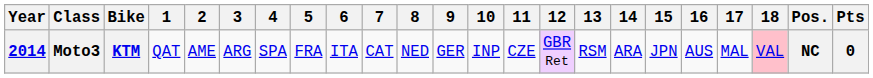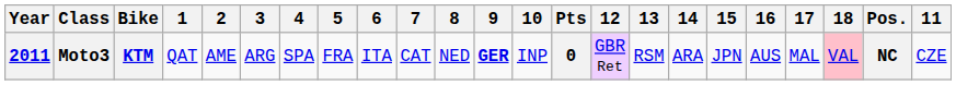columns swapped: 11 <-> Pts
Moto3 | Year: 2014 -> 2011
Moto3 | 9: normal -> bold
